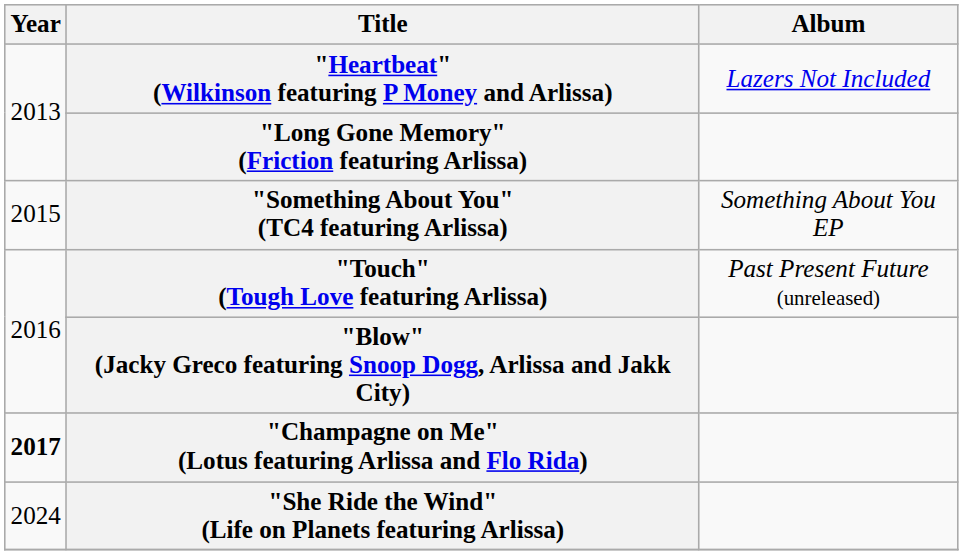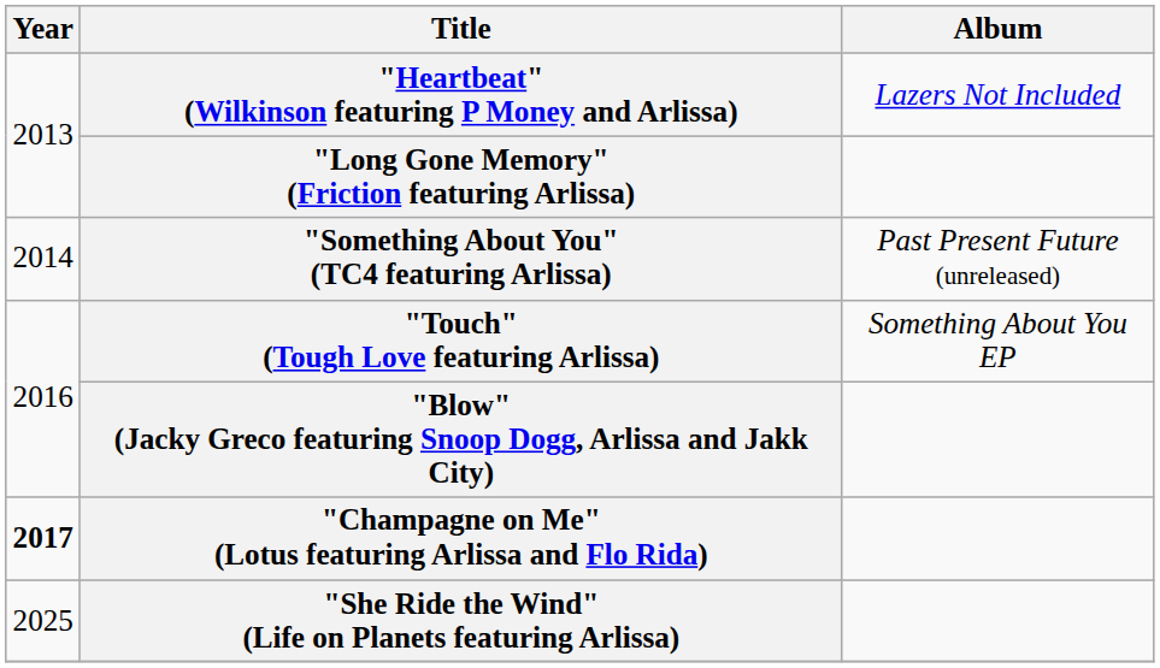"Something About You" (TC4 featuring Arlissa) | Year: 2015 -> 2014
"Something About You" (TC4 featuring Arlissa) | Album: Something About You EP -> Past Present Future (unreleased)
"Touch" (Tough Love featuring Arlissa) | Album: Past Present Future (unreleased) -> Something About You EP
"She Ride the Wind" (Life on Planets featuring Arlissa) | Year: 2024 -> 2025
